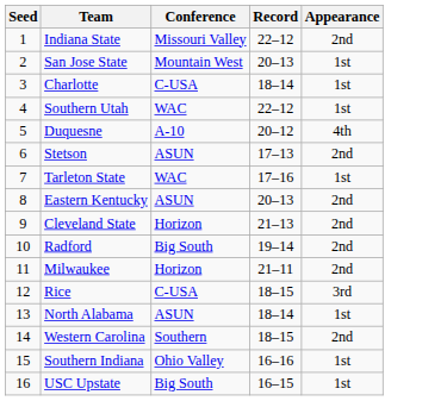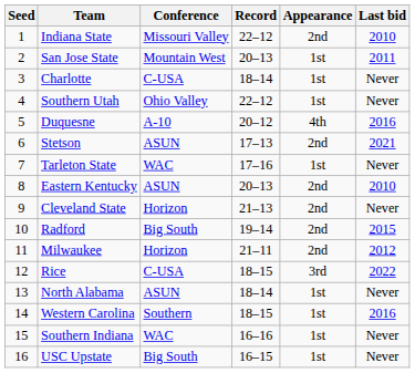+ column: Last bid | 2010 | 2011 | Never | Never | 2016 | 2021 | Never | 2010 | Never | 2015 | 2012 | 2022 | Never | 2016 | Never | Never
Southern Utah | Conference: WAC -> Ohio Valley
Western Carolina | Appearance: 2nd -> 1st
Southern Indiana | Conference: Ohio Valley -> WAC
